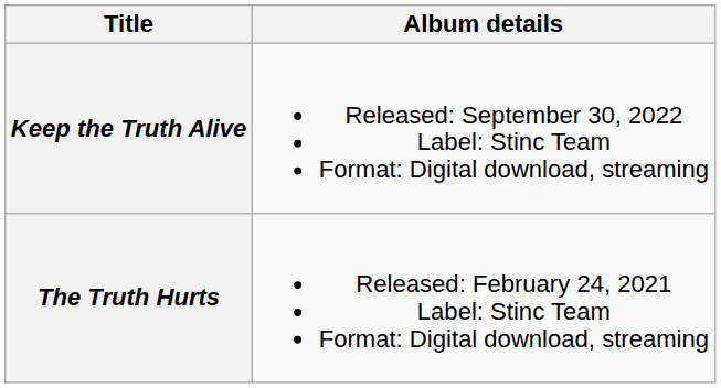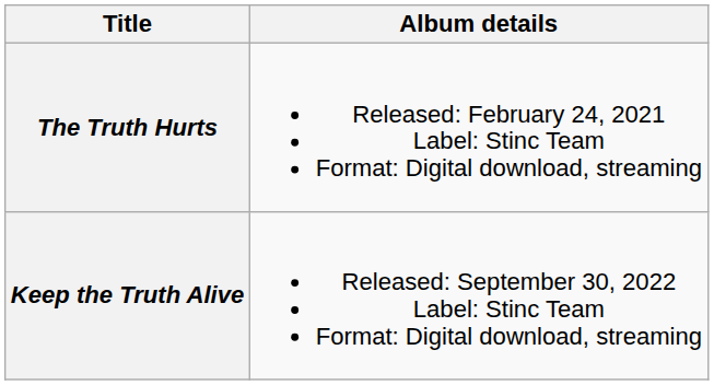rows swapped: The Truth Hurts <-> Keep the Truth Alive
